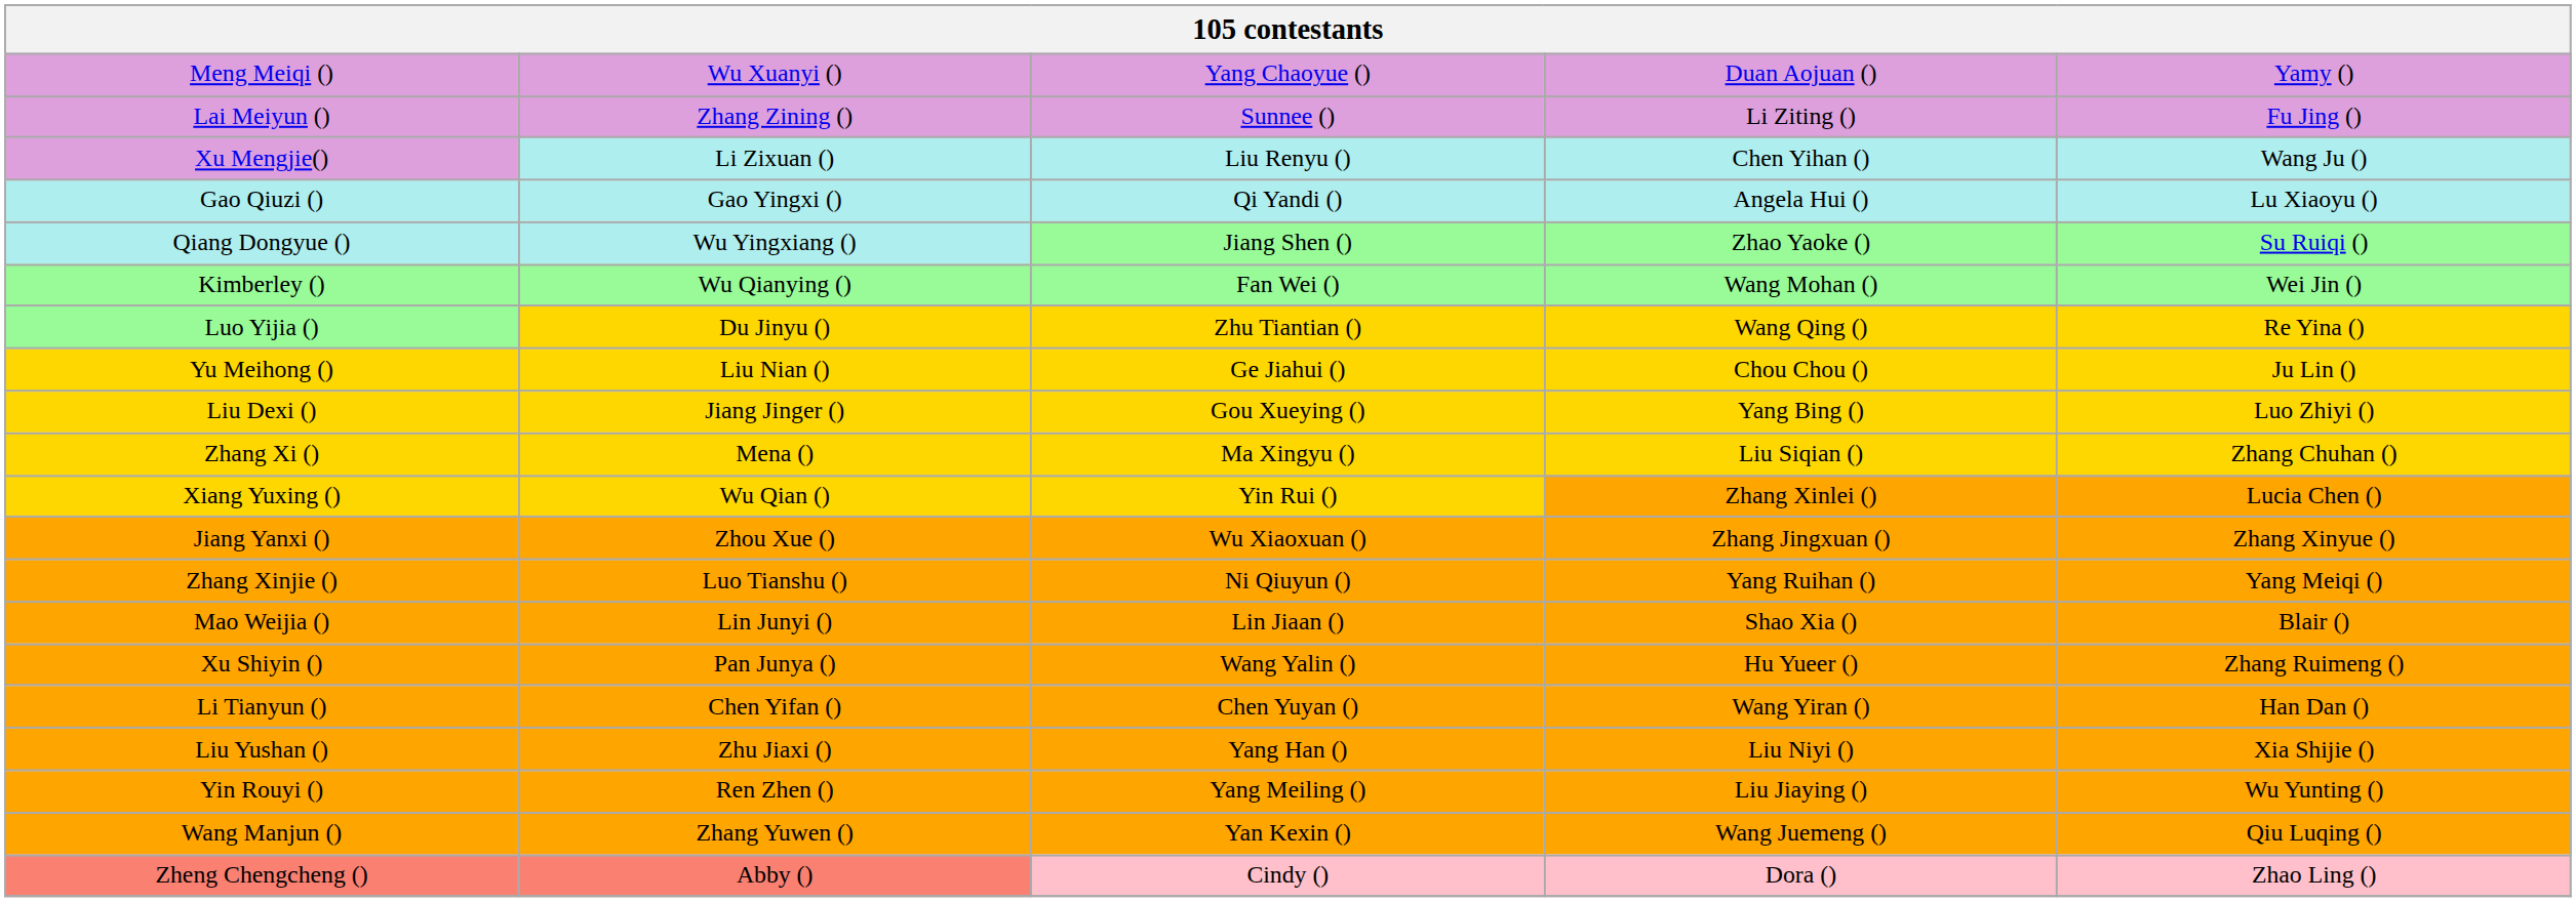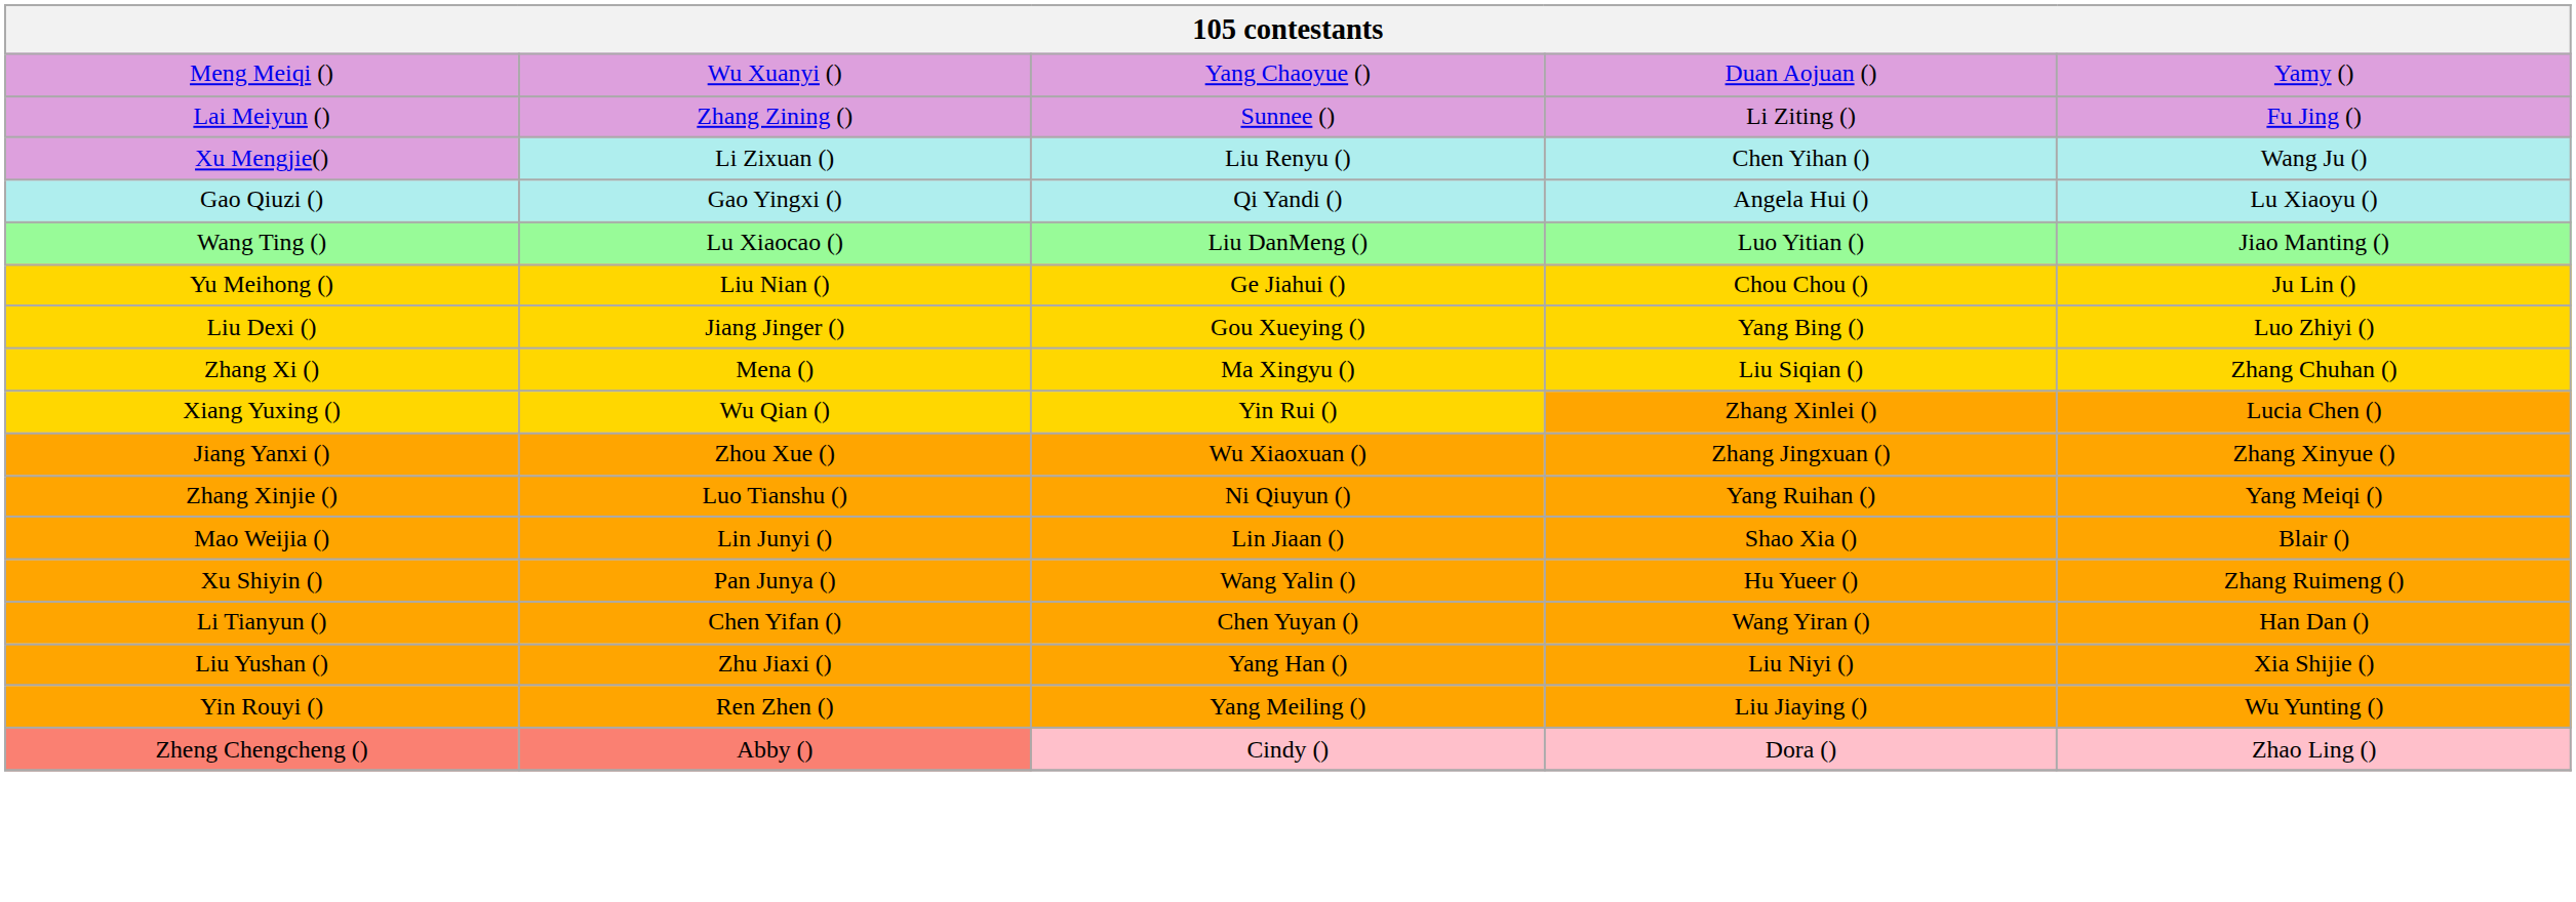- row: Qiang Dongyue () | Wu Yingxiang () | Jiang Shen () | Zhao Yaoke () | Su Ruiqi ()
- row: Kimberley () | Wu Qianying () | Fan Wei () | Wang Mohan () | Wei Jin ()
+ row: Wang Ting () | Lu Xiaocao () | Liu DanMeng () | Luo Yitian () | Jiao Manting ()
- row: Luo Yijia () | Du Jinyu () | Zhu Tiantian () | Wang Qing () | Re Yina ()
- row: Wang Manjun () | Zhang Yuwen () | Yan Kexin () | Wang Juemeng () | Qiu Luqing ()
